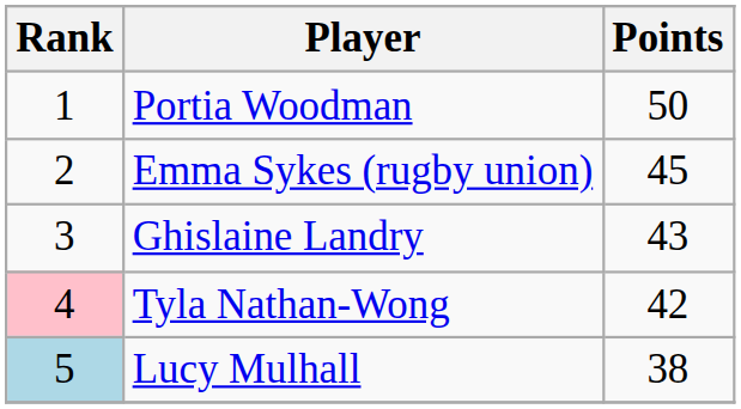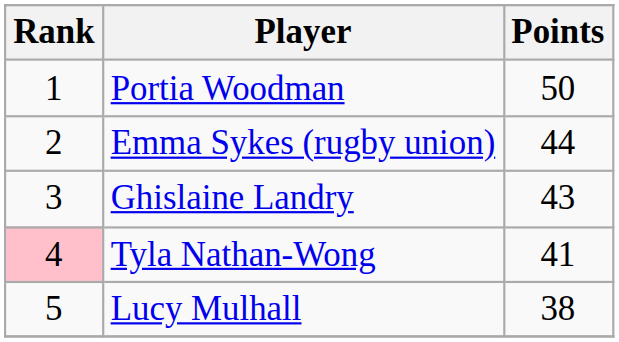Emma Sykes (rugby union) | Points: 45 -> 44
Tyla Nathan-Wong | Points: 42 -> 41
Lucy Mulhall | Rank: lightblue background -> no background
